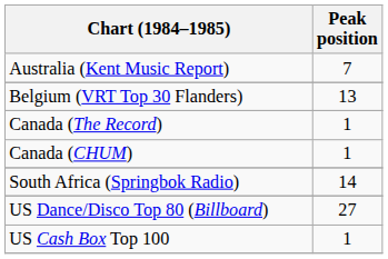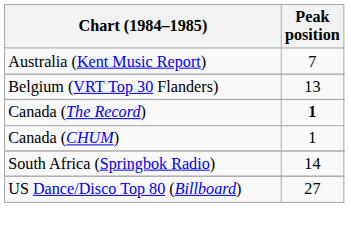Canada (The Record) | Peak position: normal -> bold
- row: US Cash Box Top 100 | 1
